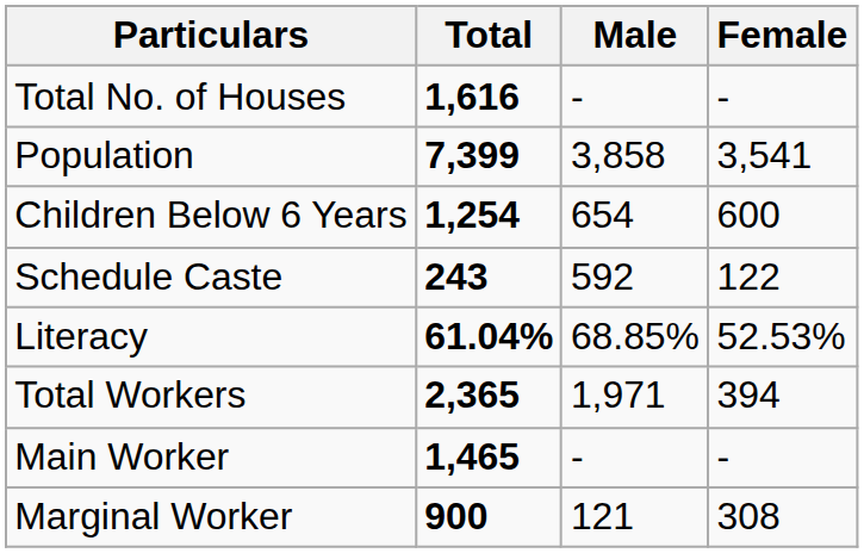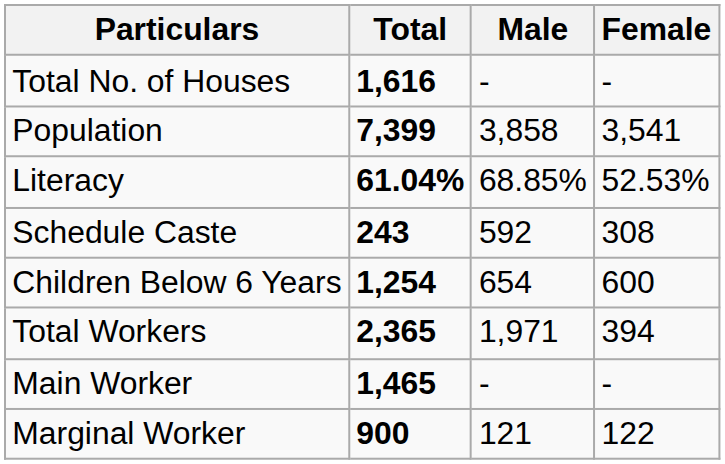rows swapped: Children Below 6 Years <-> Literacy
Schedule Caste | Female: 122 -> 308
Marginal Worker | Female: 308 -> 122
